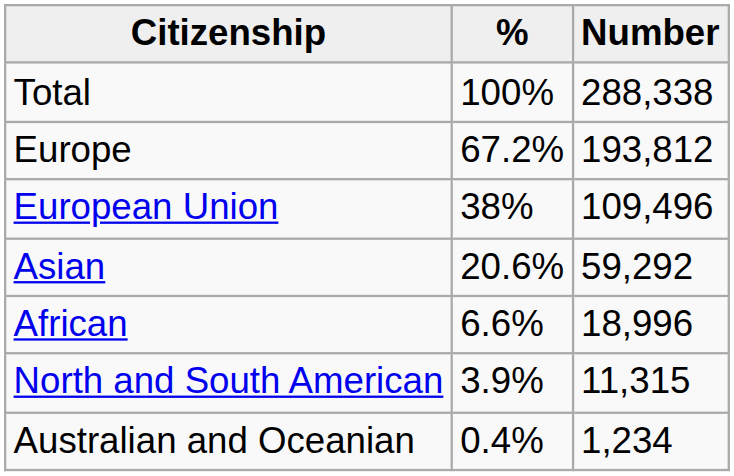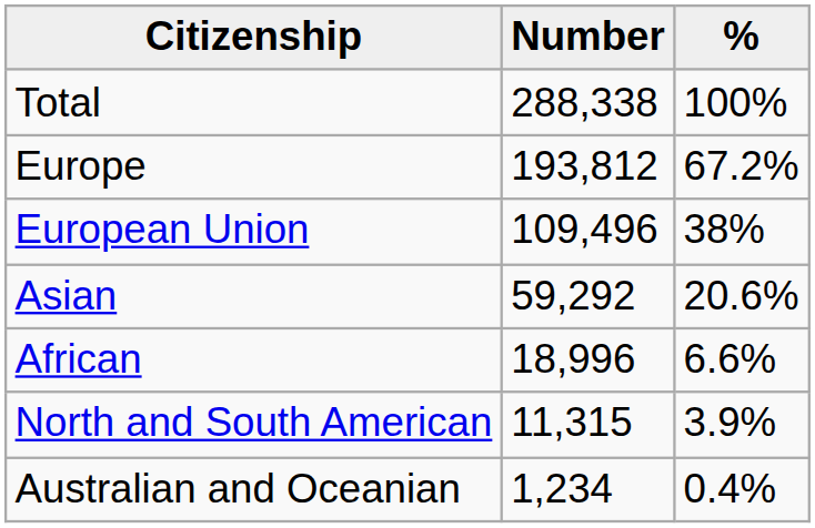columns swapped: Number <-> %
